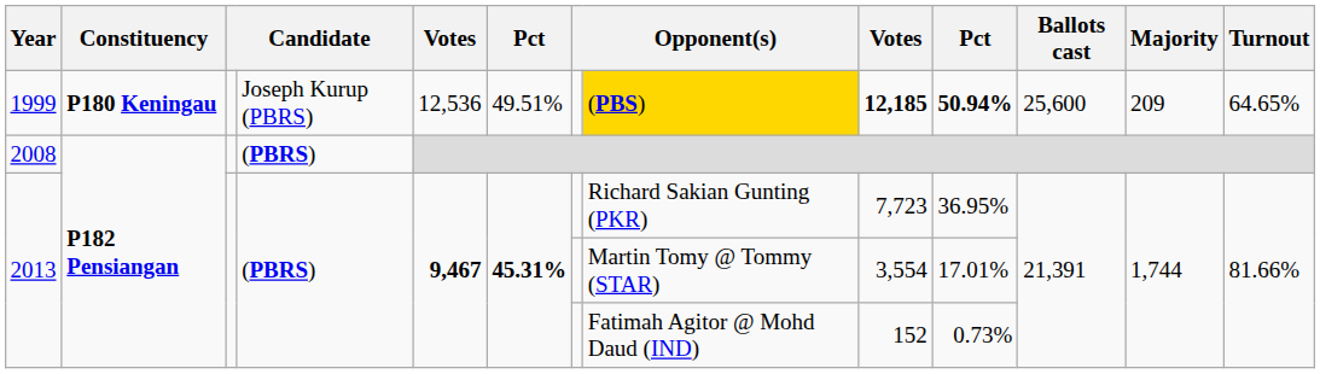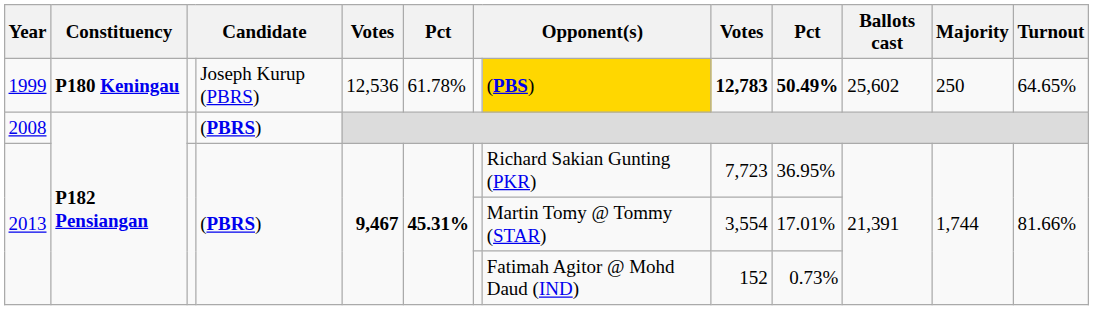1999 | column 6: 49.51% -> 61.78%
1999 | column 9: 12,185 -> 12,783
1999 | column 10: 50.94% -> 50.49%
1999 | Ballots cast: 25,600 -> 25,602
1999 | Majority: 209 -> 250
